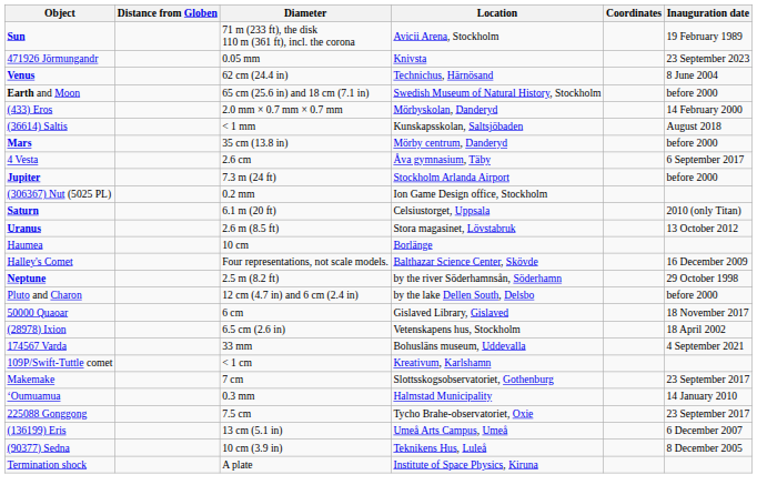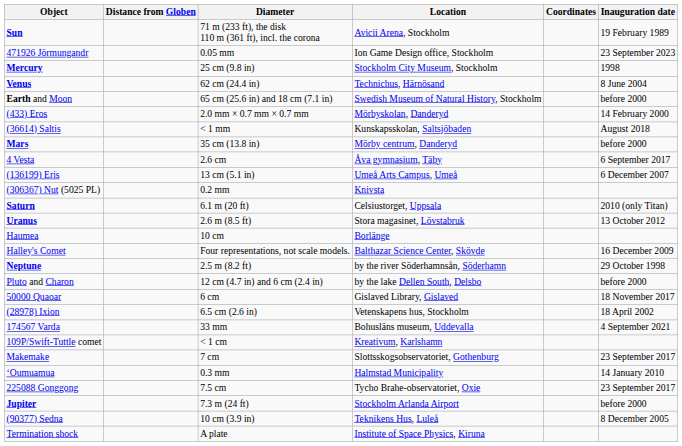471926 Jörmungandr | Location: Knivsta -> Ion Game Design office, Stockholm
+ row: Mercury | 25 cm (9.8 in) | Stockholm City Museum, Stockholm | 1998
rows swapped: Jupiter <-> (136199) Eris
(306367) Nut (5025 PL) | Location: Ion Game Design office, Stockholm -> Knivsta
